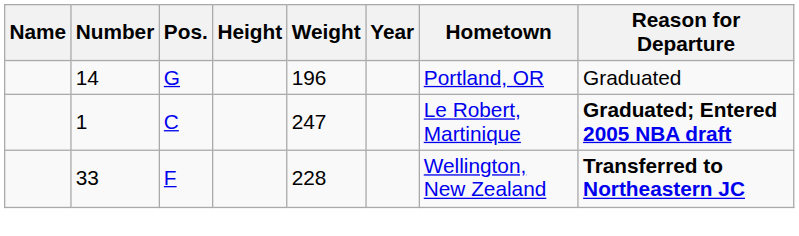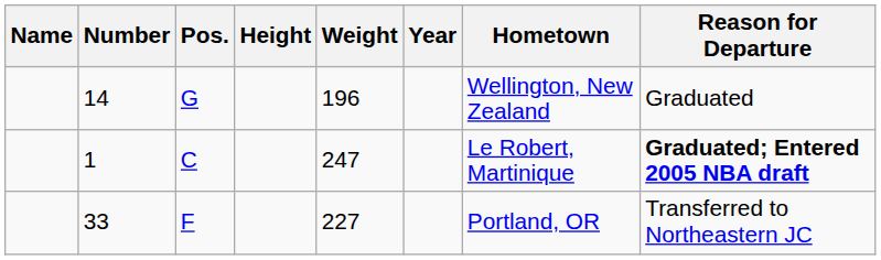14 | Hometown: Portland, OR -> Wellington, New Zealand
33 | Weight: 228 -> 227
33 | Hometown: Wellington, New Zealand -> Portland, OR
33 | Reason for Departure: bold -> normal
